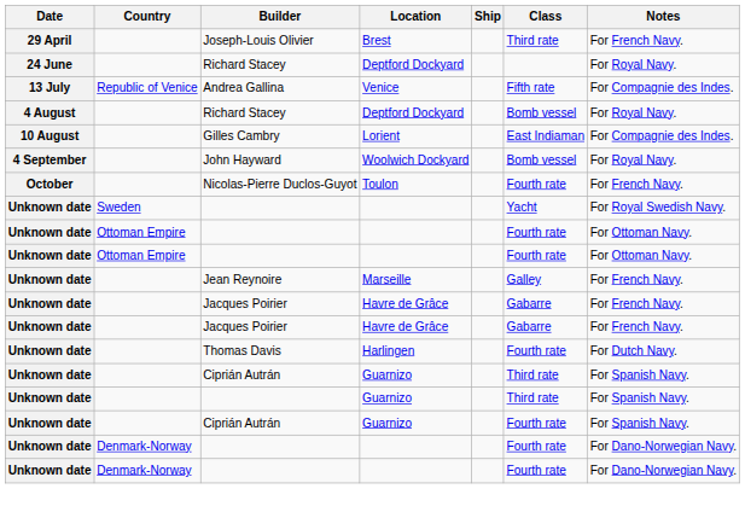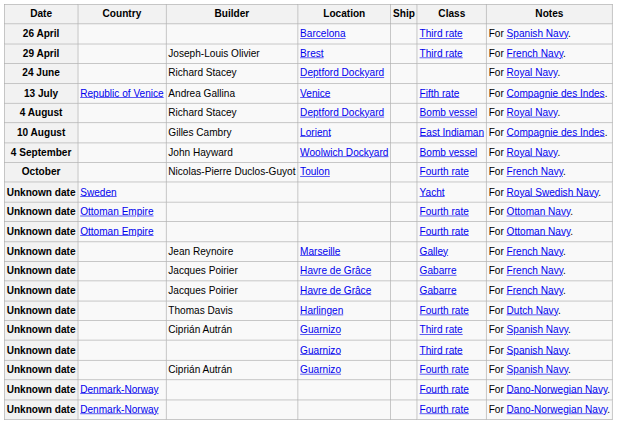+ row: 26 April | Barcelona | Third rate | For Spanish Navy.
